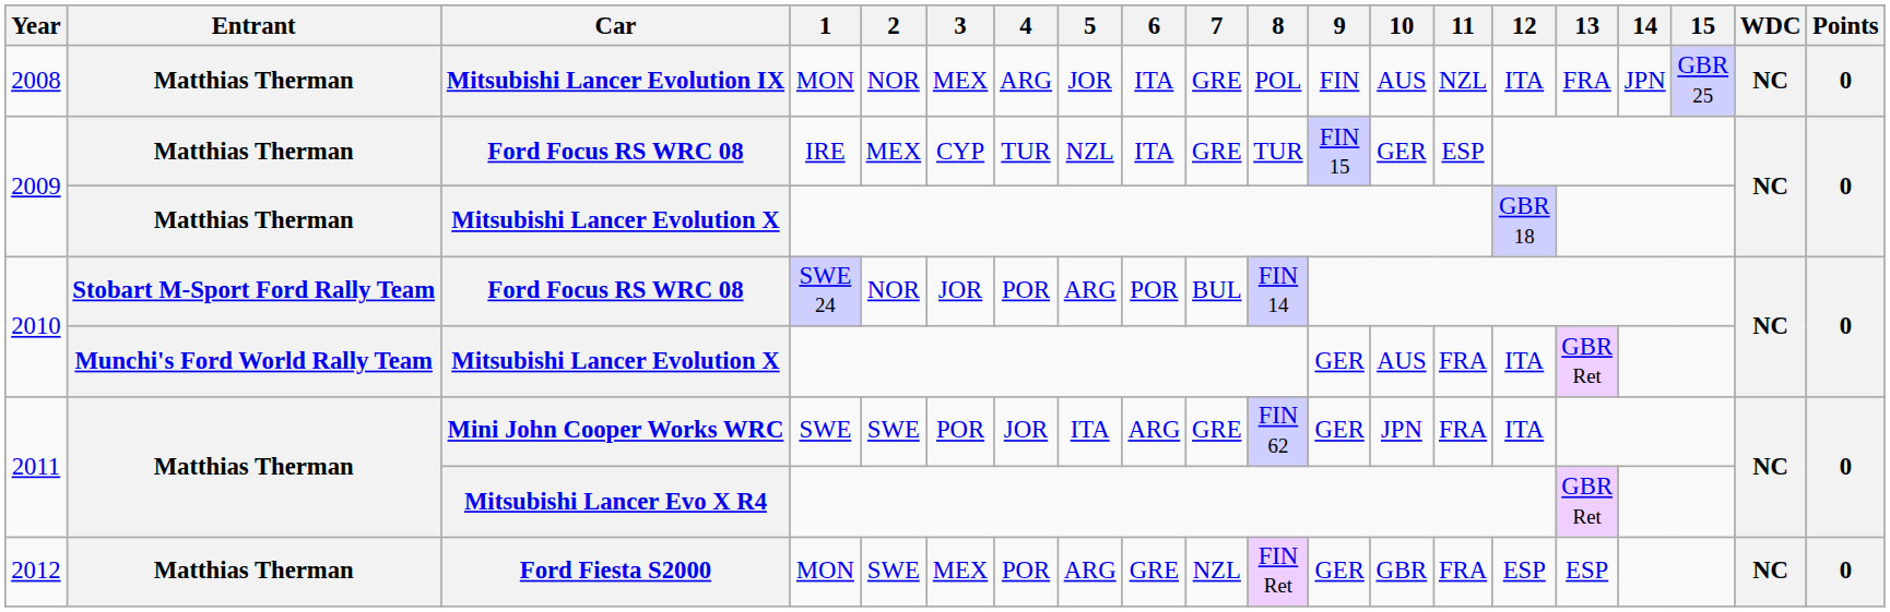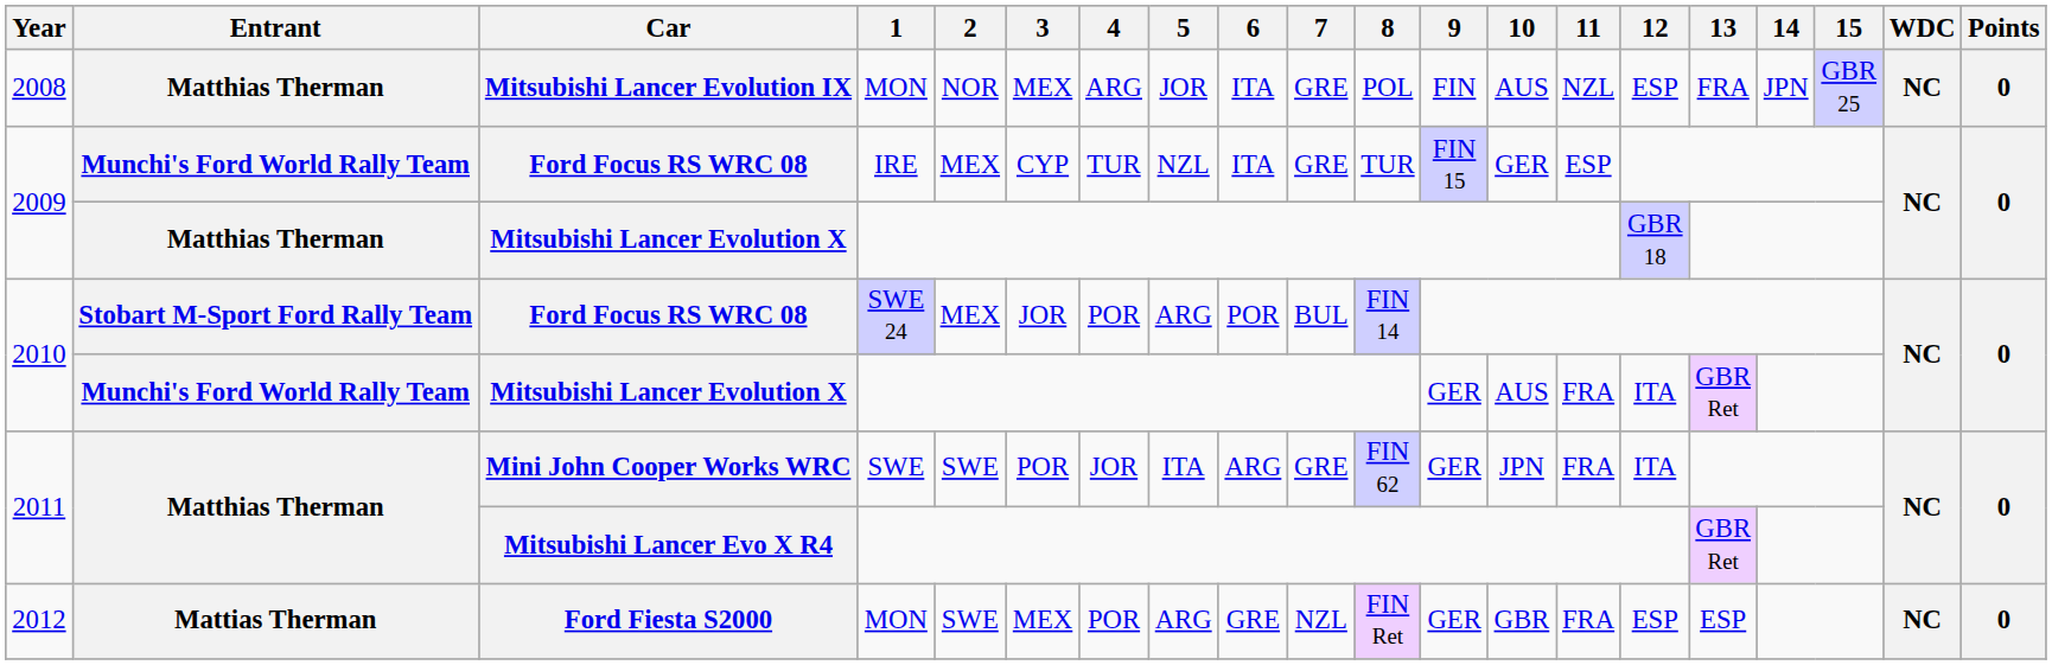Mitsubishi Lancer Evolution IX | 12: ITA -> ESP
2009 / Ford Focus RS WRC 08 | Entrant: Matthias Therman -> Munchi's Ford World Rally Team
2010 / Ford Focus RS WRC 08 | 2: NOR -> MEX
Ford Fiesta S2000 | Entrant: Matthias Therman -> Mattias Therman
